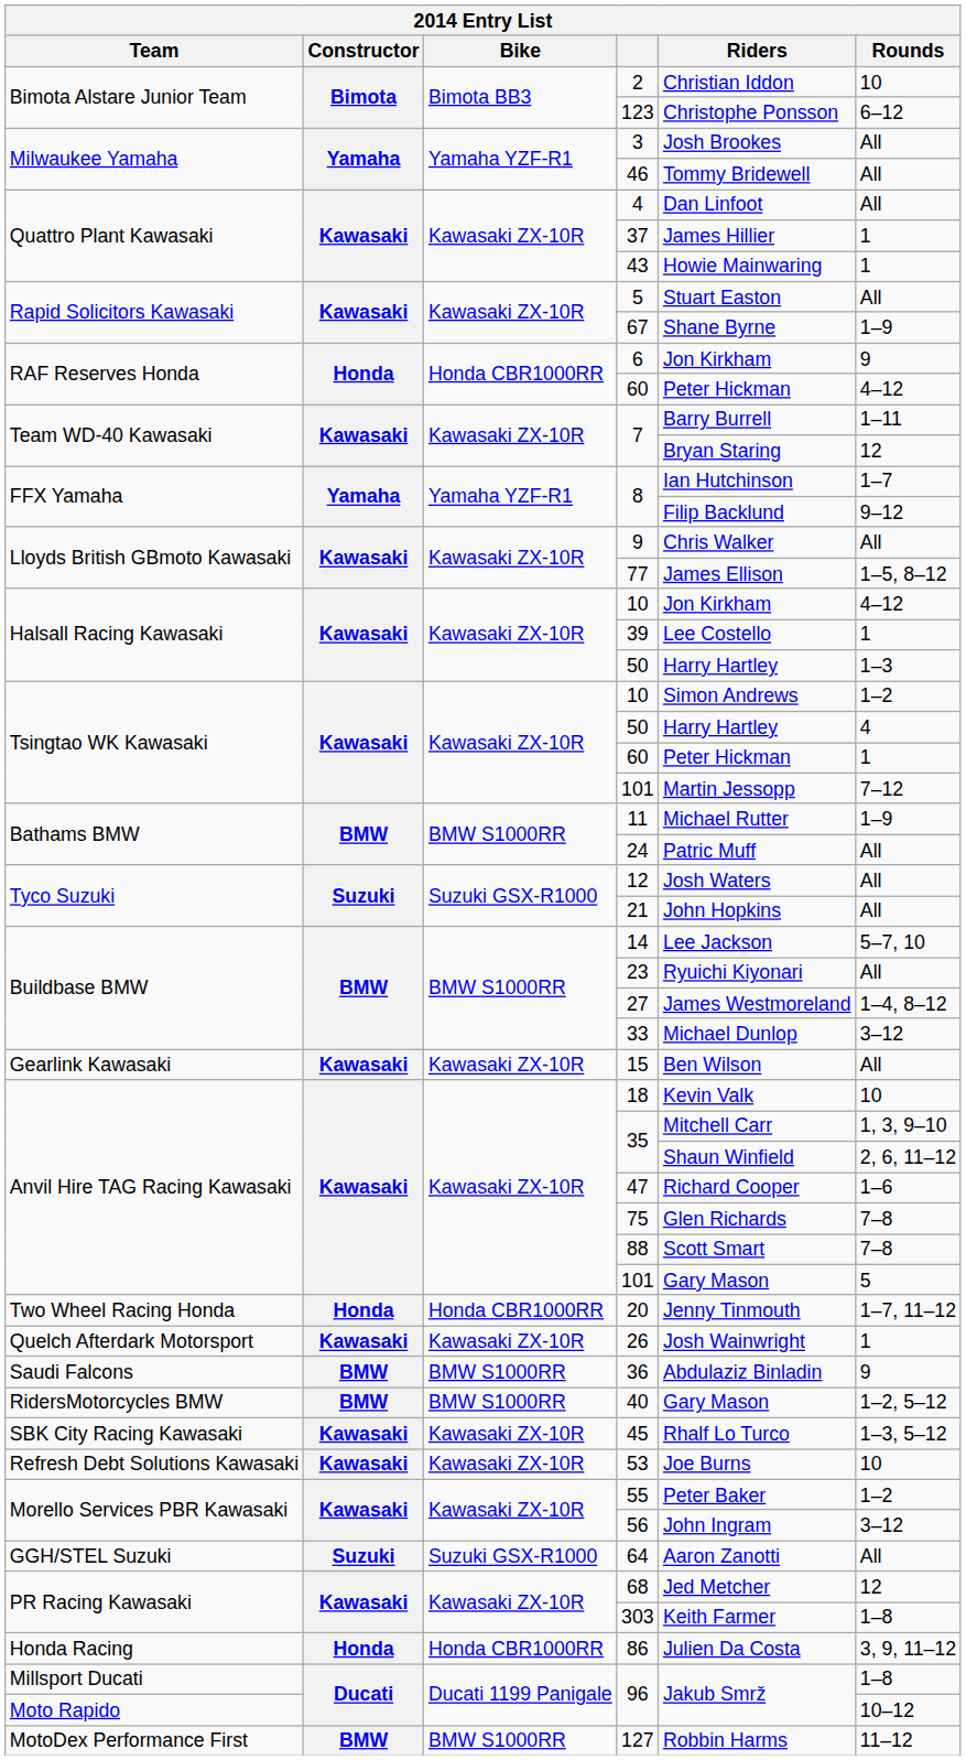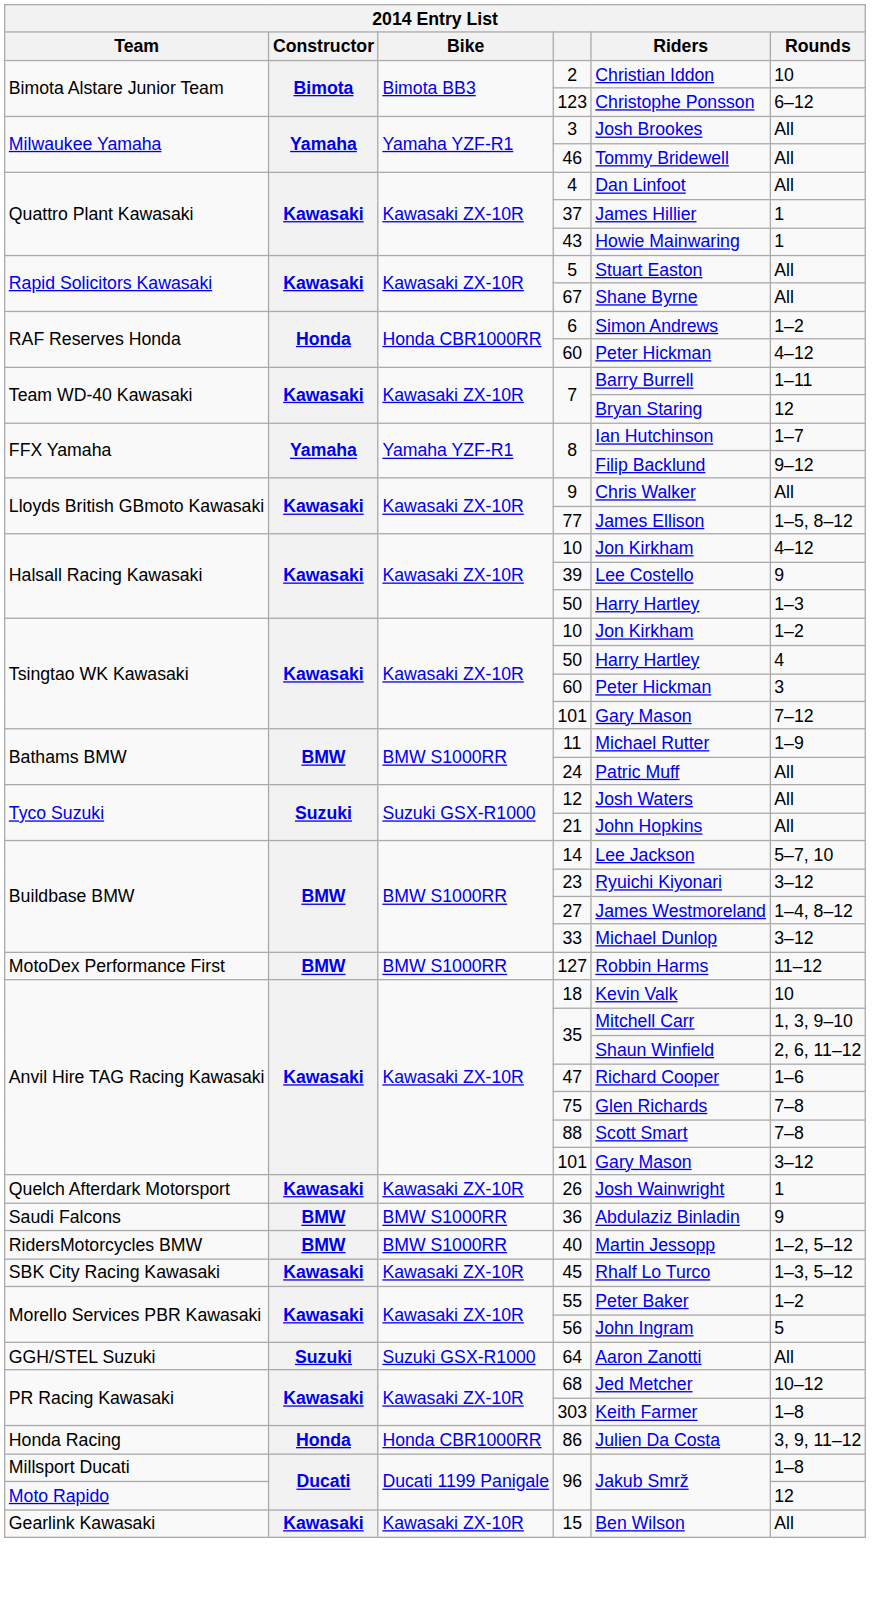67 | Rounds: 1–9 -> All
6 | Riders: Jon Kirkham -> Simon Andrews
6 | Rounds: 9 -> 1–2
39 | Rounds: 1 -> 9
Tsingtao WK Kawasaki / 10 | Riders: Simon Andrews -> Jon Kirkham
Tsingtao WK Kawasaki / 60 | Rounds: 1 -> 3
Tsingtao WK Kawasaki / 101 | Riders: Martin Jessopp -> Gary Mason
23 | Rounds: All -> 3–12
rows swapped: 15 <-> 127
Anvil Hire TAG Racing Kawasaki / 101 | Rounds: 5 -> 3–12
- row: Two Wheel Racing Honda | Honda | Honda CBR1000RR | 20 | Jenny Tinmouth | 1–7, 11–12
40 | Riders: Gary Mason -> Martin Jessopp
- row: Refresh Debt Solutions Kawasaki | Kawasaki | Kawasaki ZX-10R | 53 | Joe Burns | 10
56 | Rounds: 3–12 -> 5
68 | Rounds: 12 -> 10–12
Moto Rapido / 96 | Rounds: 10–12 -> 12
